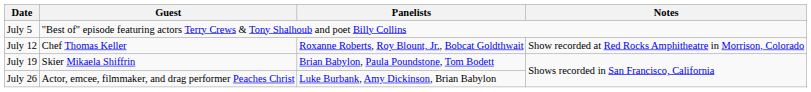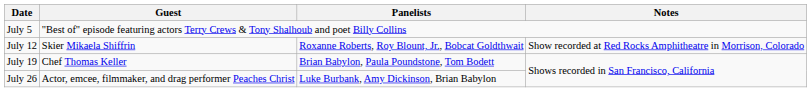July 12 | Guest: Chef Thomas Keller -> Skier Mikaela Shiffrin
July 19 | Guest: Skier Mikaela Shiffrin -> Chef Thomas Keller
